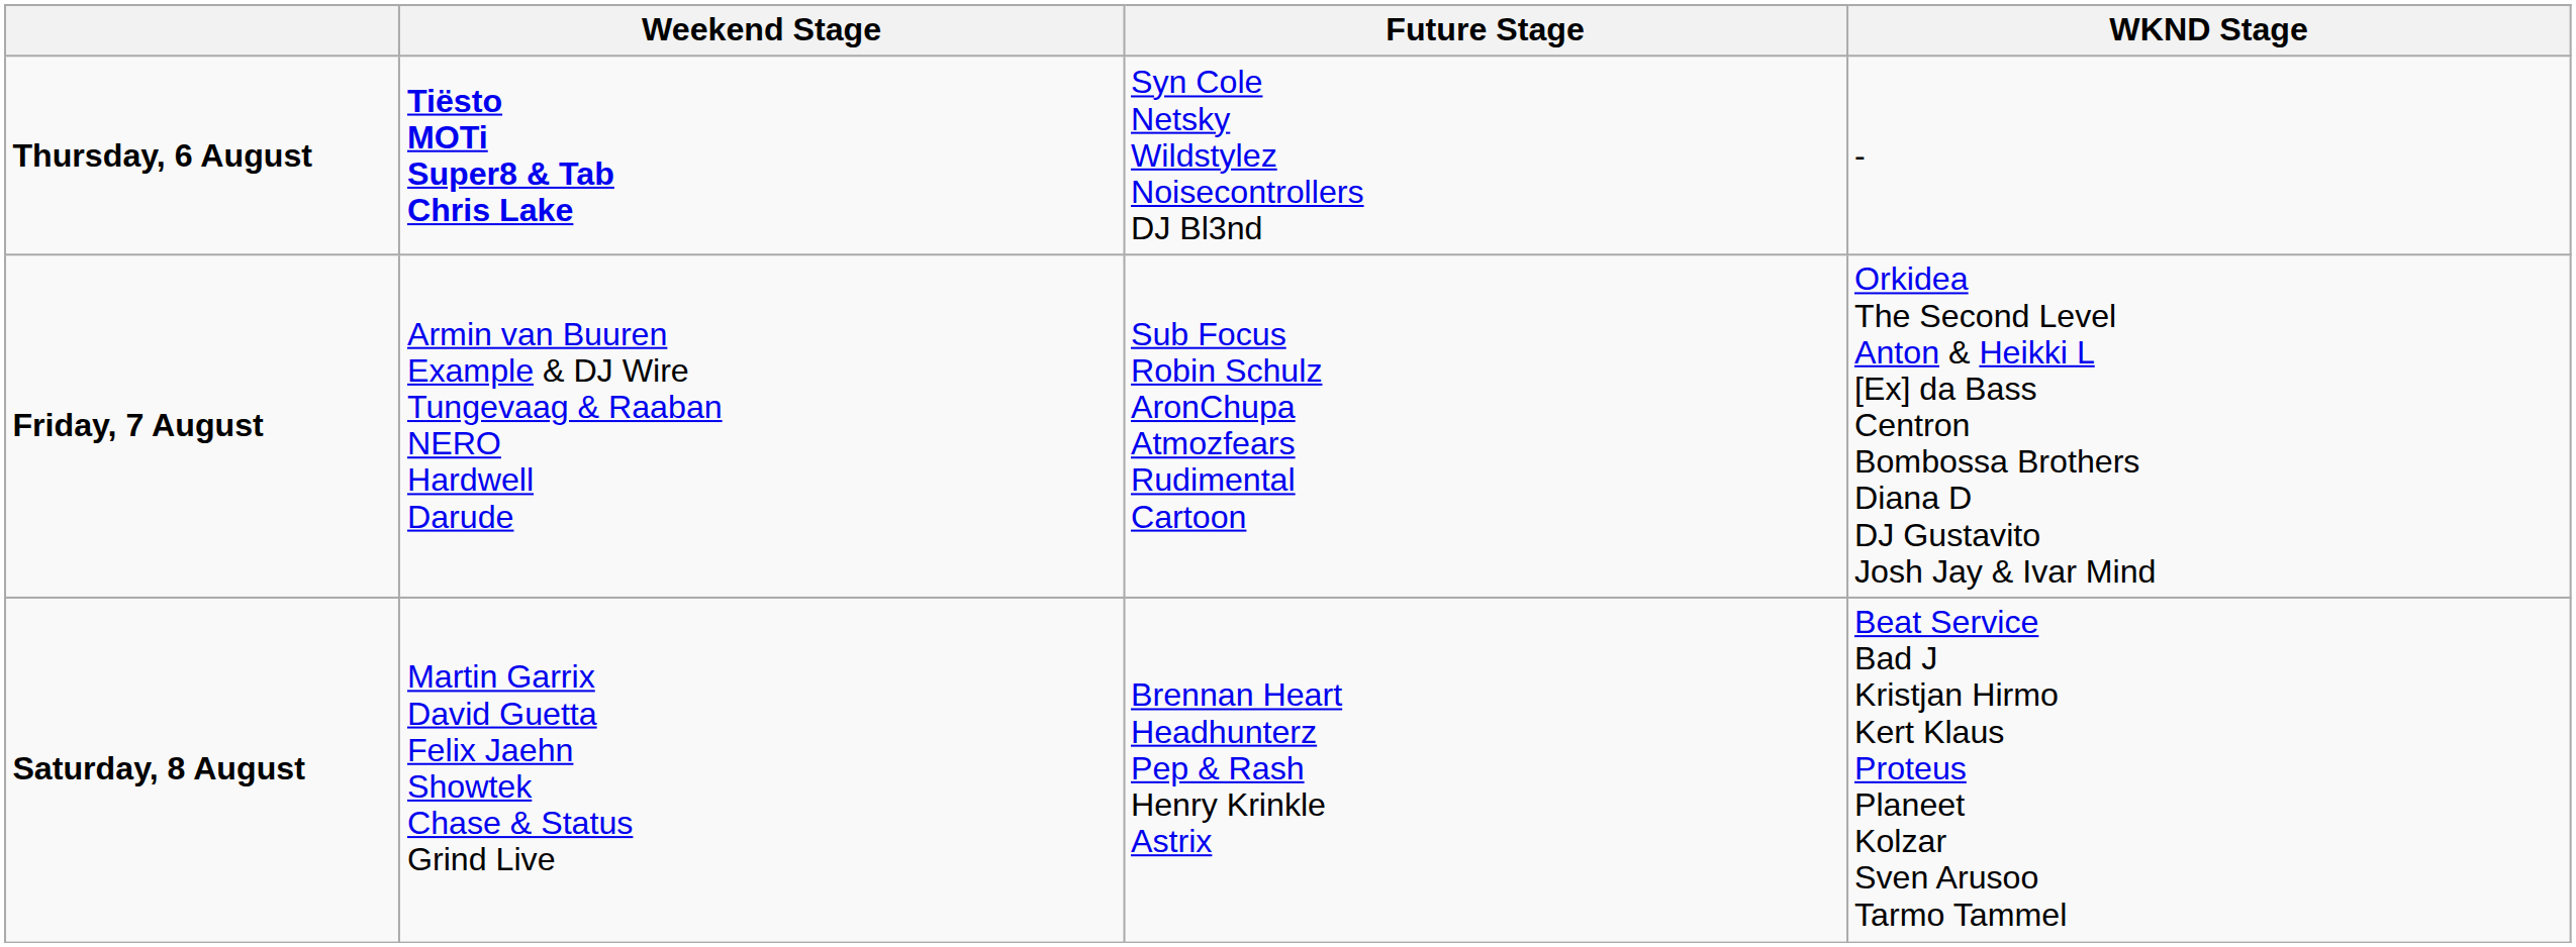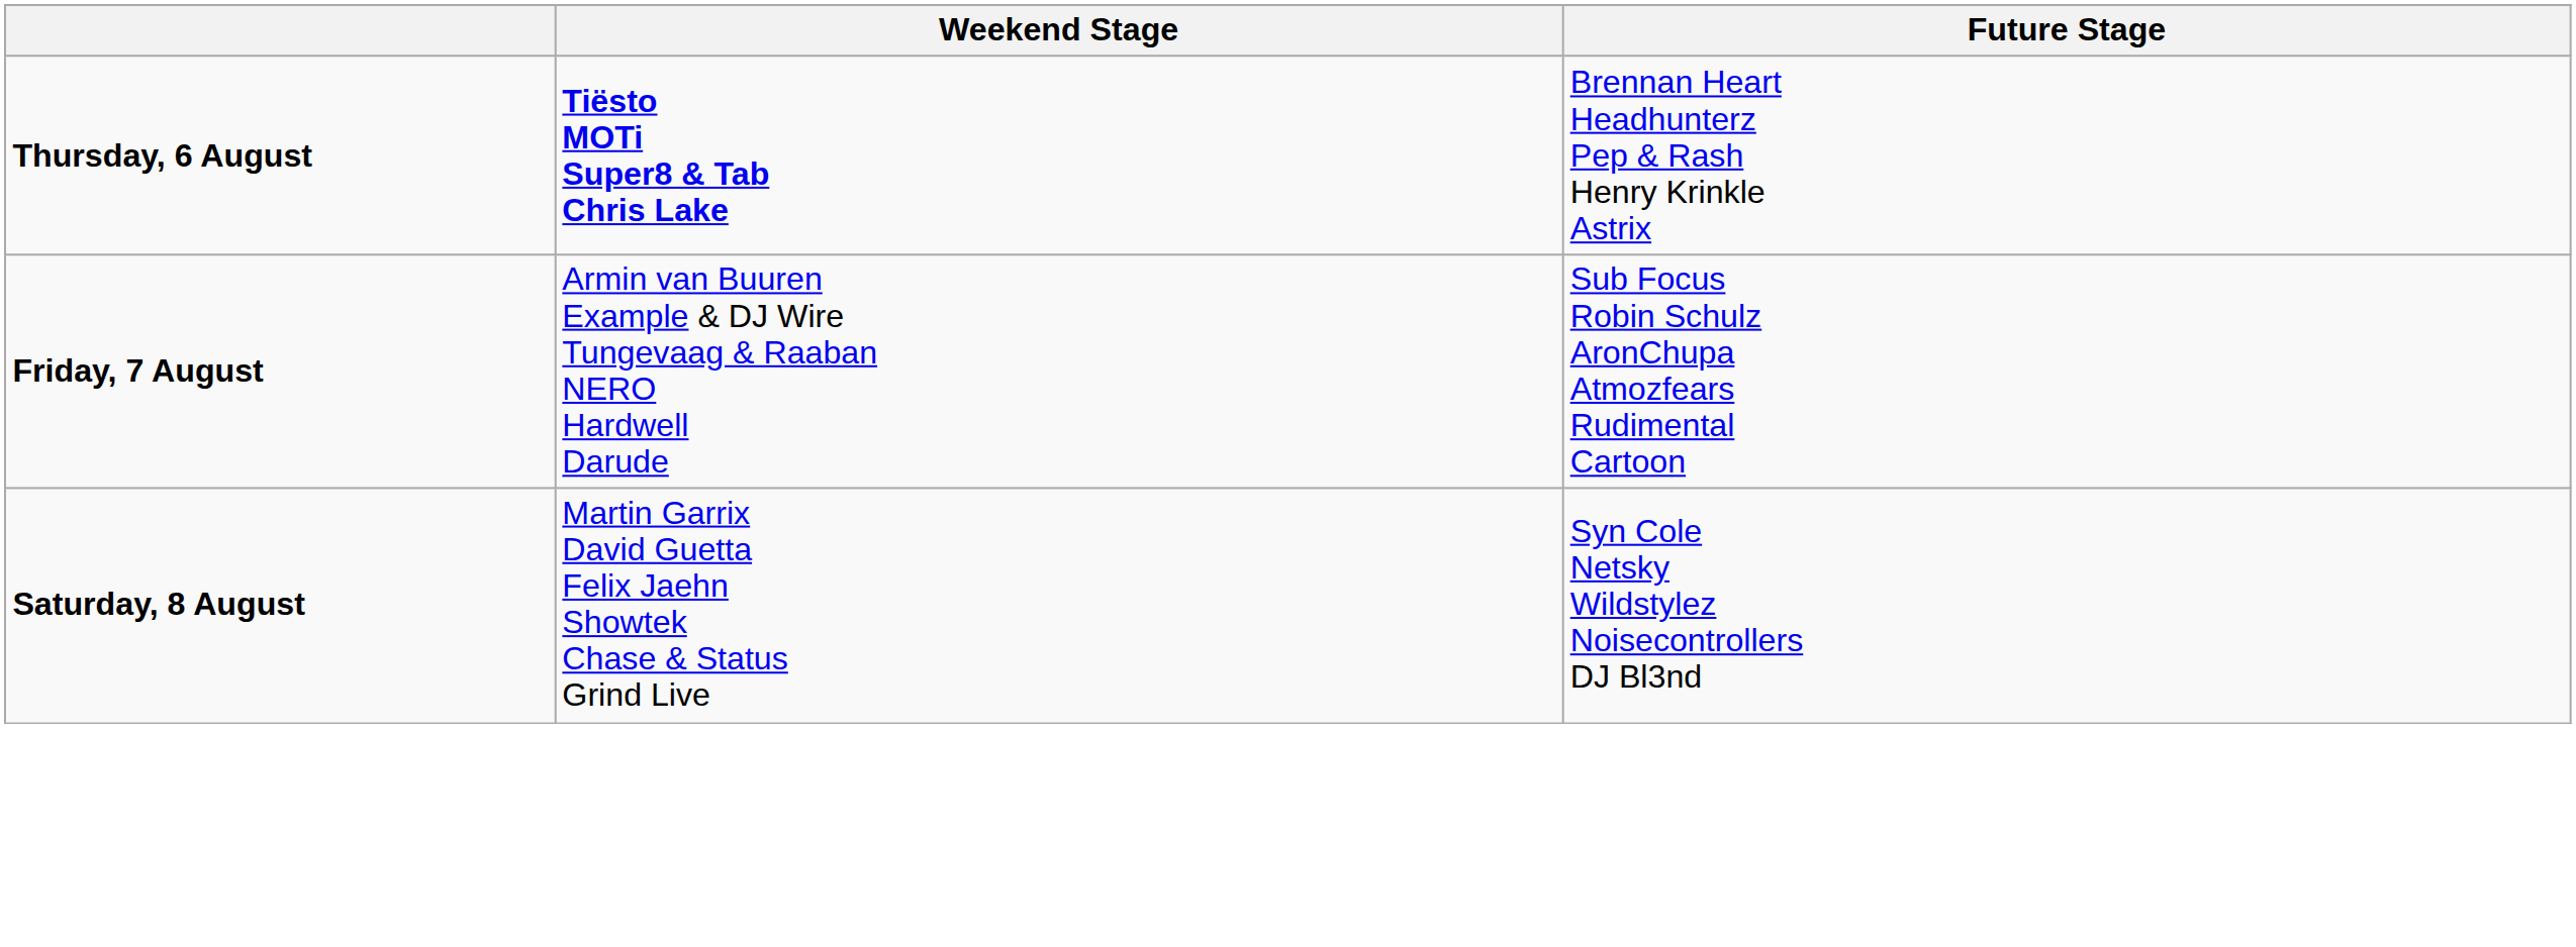- column: WKND Stage | - | Orkidea The Second Level Anton & Heikki L [Ex] da Bass Centron Bombossa Brothers Diana D DJ Gustavito Josh Jay & Ivar Mind | Beat Service Bad J Kristjan Hirmo Kert Klaus Proteus Planeet Kolzar Sven Arusoo Tarmo Tammel
Thursday, 6 August | Future Stage: Syn Cole Netsky Wildstylez Noisecontrollers DJ Bl3nd -> Brennan Heart Headhunterz Pep & Rash Henry Krinkle Astrix
Saturday, 8 August | Future Stage: Brennan Heart Headhunterz Pep & Rash Henry Krinkle Astrix -> Syn Cole Netsky Wildstylez Noisecontrollers DJ Bl3nd
